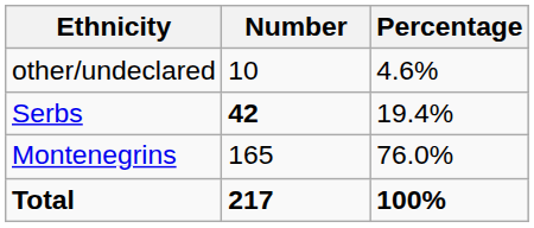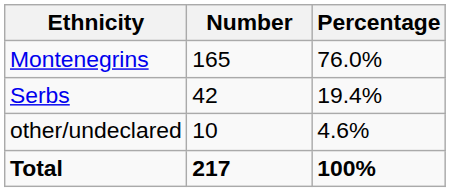rows swapped: Montenegrins <-> other/undeclared
Serbs | Number: bold -> normal
